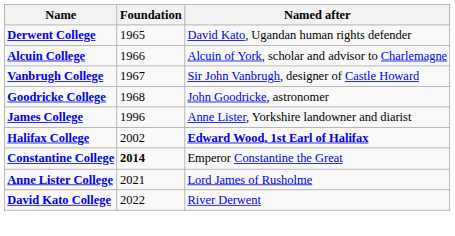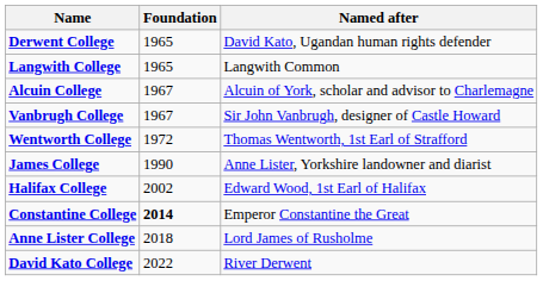+ row: Langwith College | 1965 | Langwith Common
Alcuin College | Foundation: 1966 -> 1967
- row: Goodricke College | 1968 | John Goodricke, astronomer
+ row: Wentworth College | 1972 | Thomas Wentworth, 1st Earl of Strafford
James College | Foundation: 1996 -> 1990
Halifax College | Named after: bold -> normal
Anne Lister College | Foundation: 2021 -> 2018
